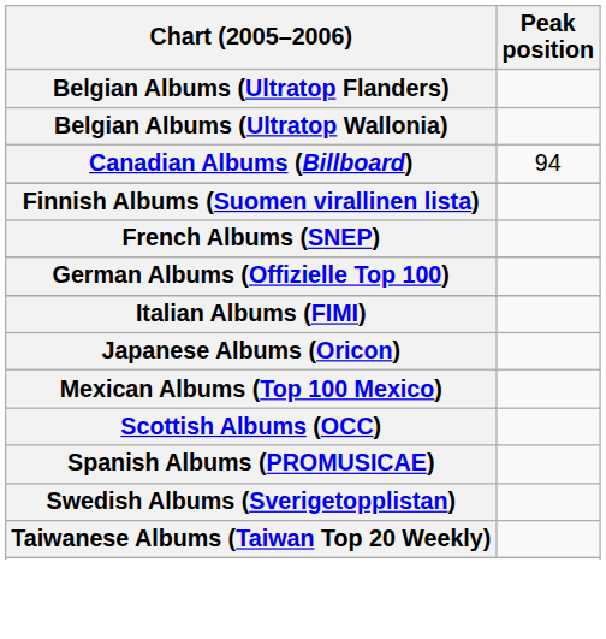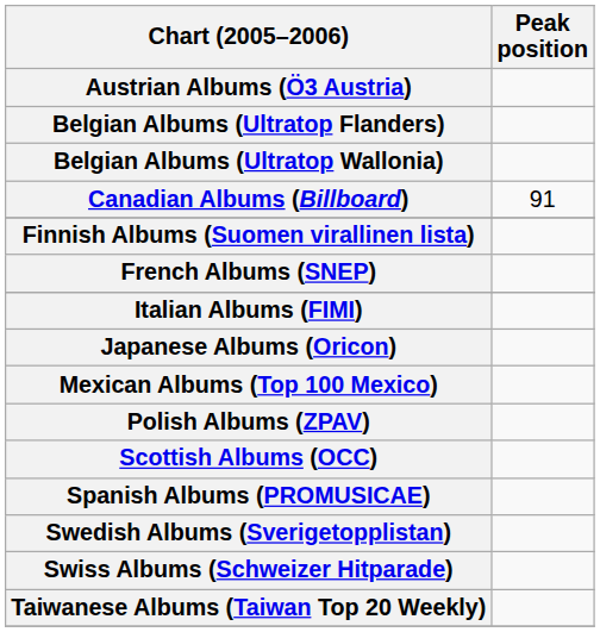+ row: Austrian Albums (Ö3 Austria)
Canadian Albums (Billboard) | Peak position: 94 -> 91
- row: German Albums (Offizielle Top 100)
+ row: Polish Albums (ZPAV)
+ row: Swiss Albums (Schweizer Hitparade)
